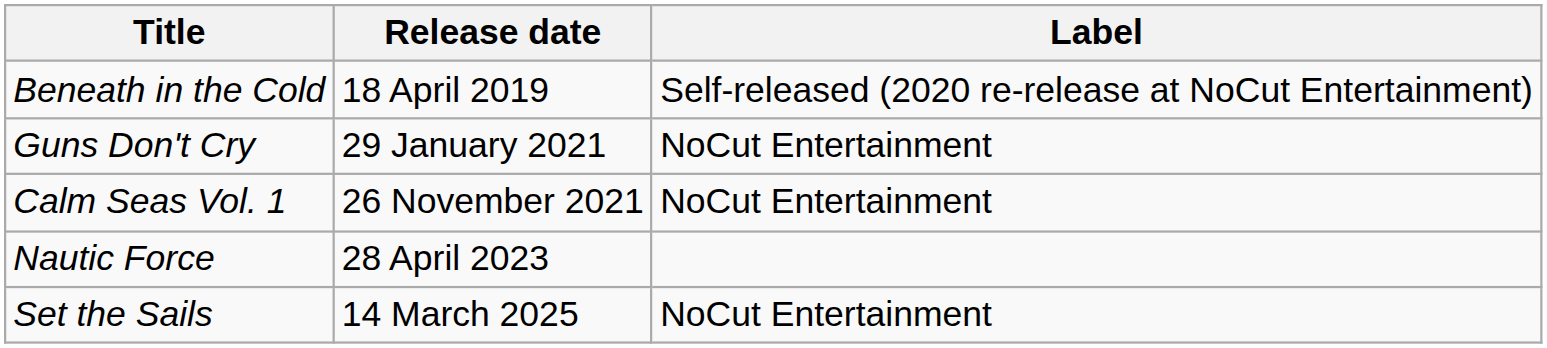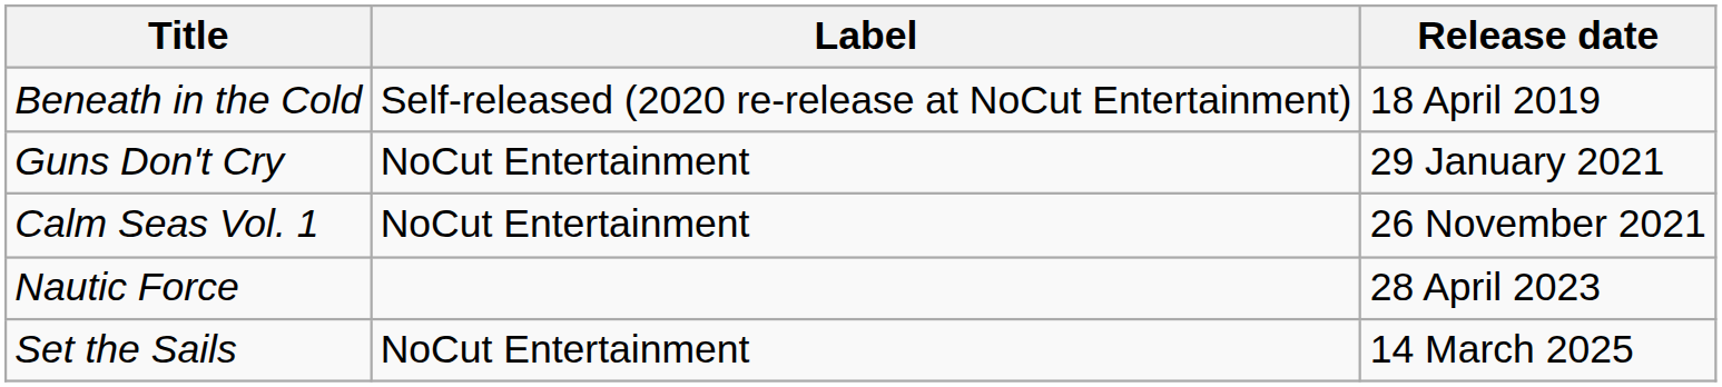columns swapped: Release date <-> Label
